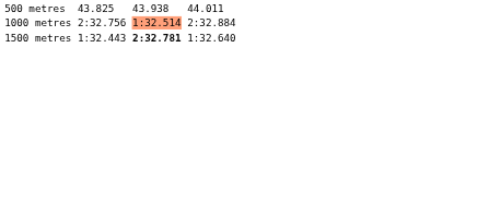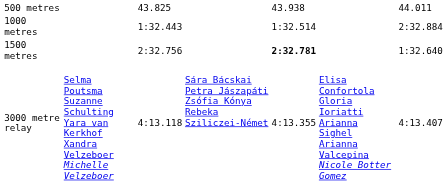1000 metres | column 3: 2:32.756 -> 1:32.443
1000 metres | column 5: lightsalmon background -> no background
1500 metres | column 3: 1:32.443 -> 2:32.756
+ row: 3000 metre relay | Selma Poutsma Suzanne Schulting Yara van Kerkhof Xandra Velzeboer Michelle Velzeboer | 4:13.118 | Sára Bácskai Petra Jászapáti Zsófia Kónya Rebeka Sziliczei-Német | 4:13.355 | Elisa Confortola Gloria Ioriatti Arianna Sighel Arianna Valcepina Nicole Botter Gomez | 4:13.407
